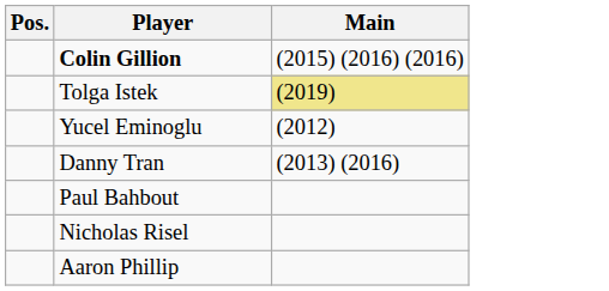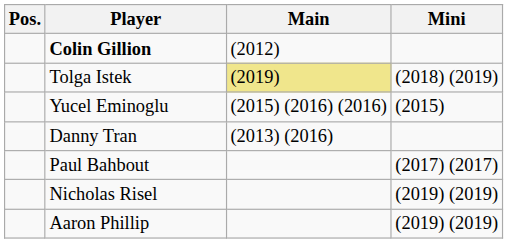+ column: Mini | (2018) (2019) | (2015) | (2017) (2017) | (2019) (2019) | (2019) (2019)
Colin Gillion | Main: (2015) (2016) (2016) -> (2012)
Yucel Eminoglu | Main: (2012) -> (2015) (2016) (2016)
